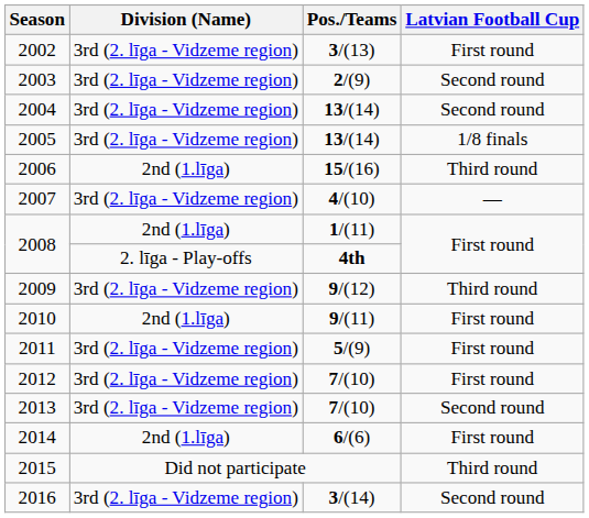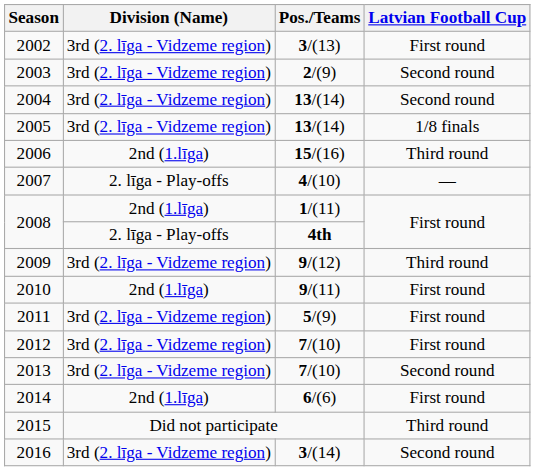2007 | Division (Name): 3rd (2. līga - Vidzeme region) -> 2. līga - Play-offs
